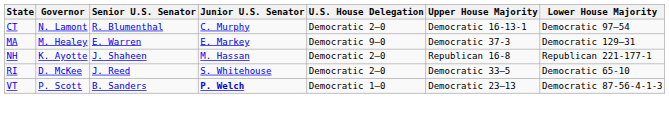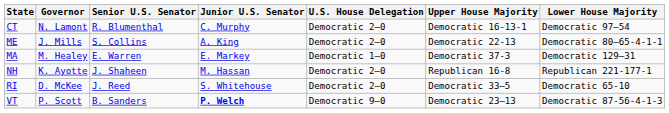+ row: ME | J. Mills | S. Collins | A. King | Democratic 2–0 | Democratic 22-13 | Democratic 80–65-4-1-1
MA | U.S. House Delegation: Democratic 9–0 -> Democratic 1–0
VT | U.S. House Delegation: Democratic 1–0 -> Democratic 9–0
